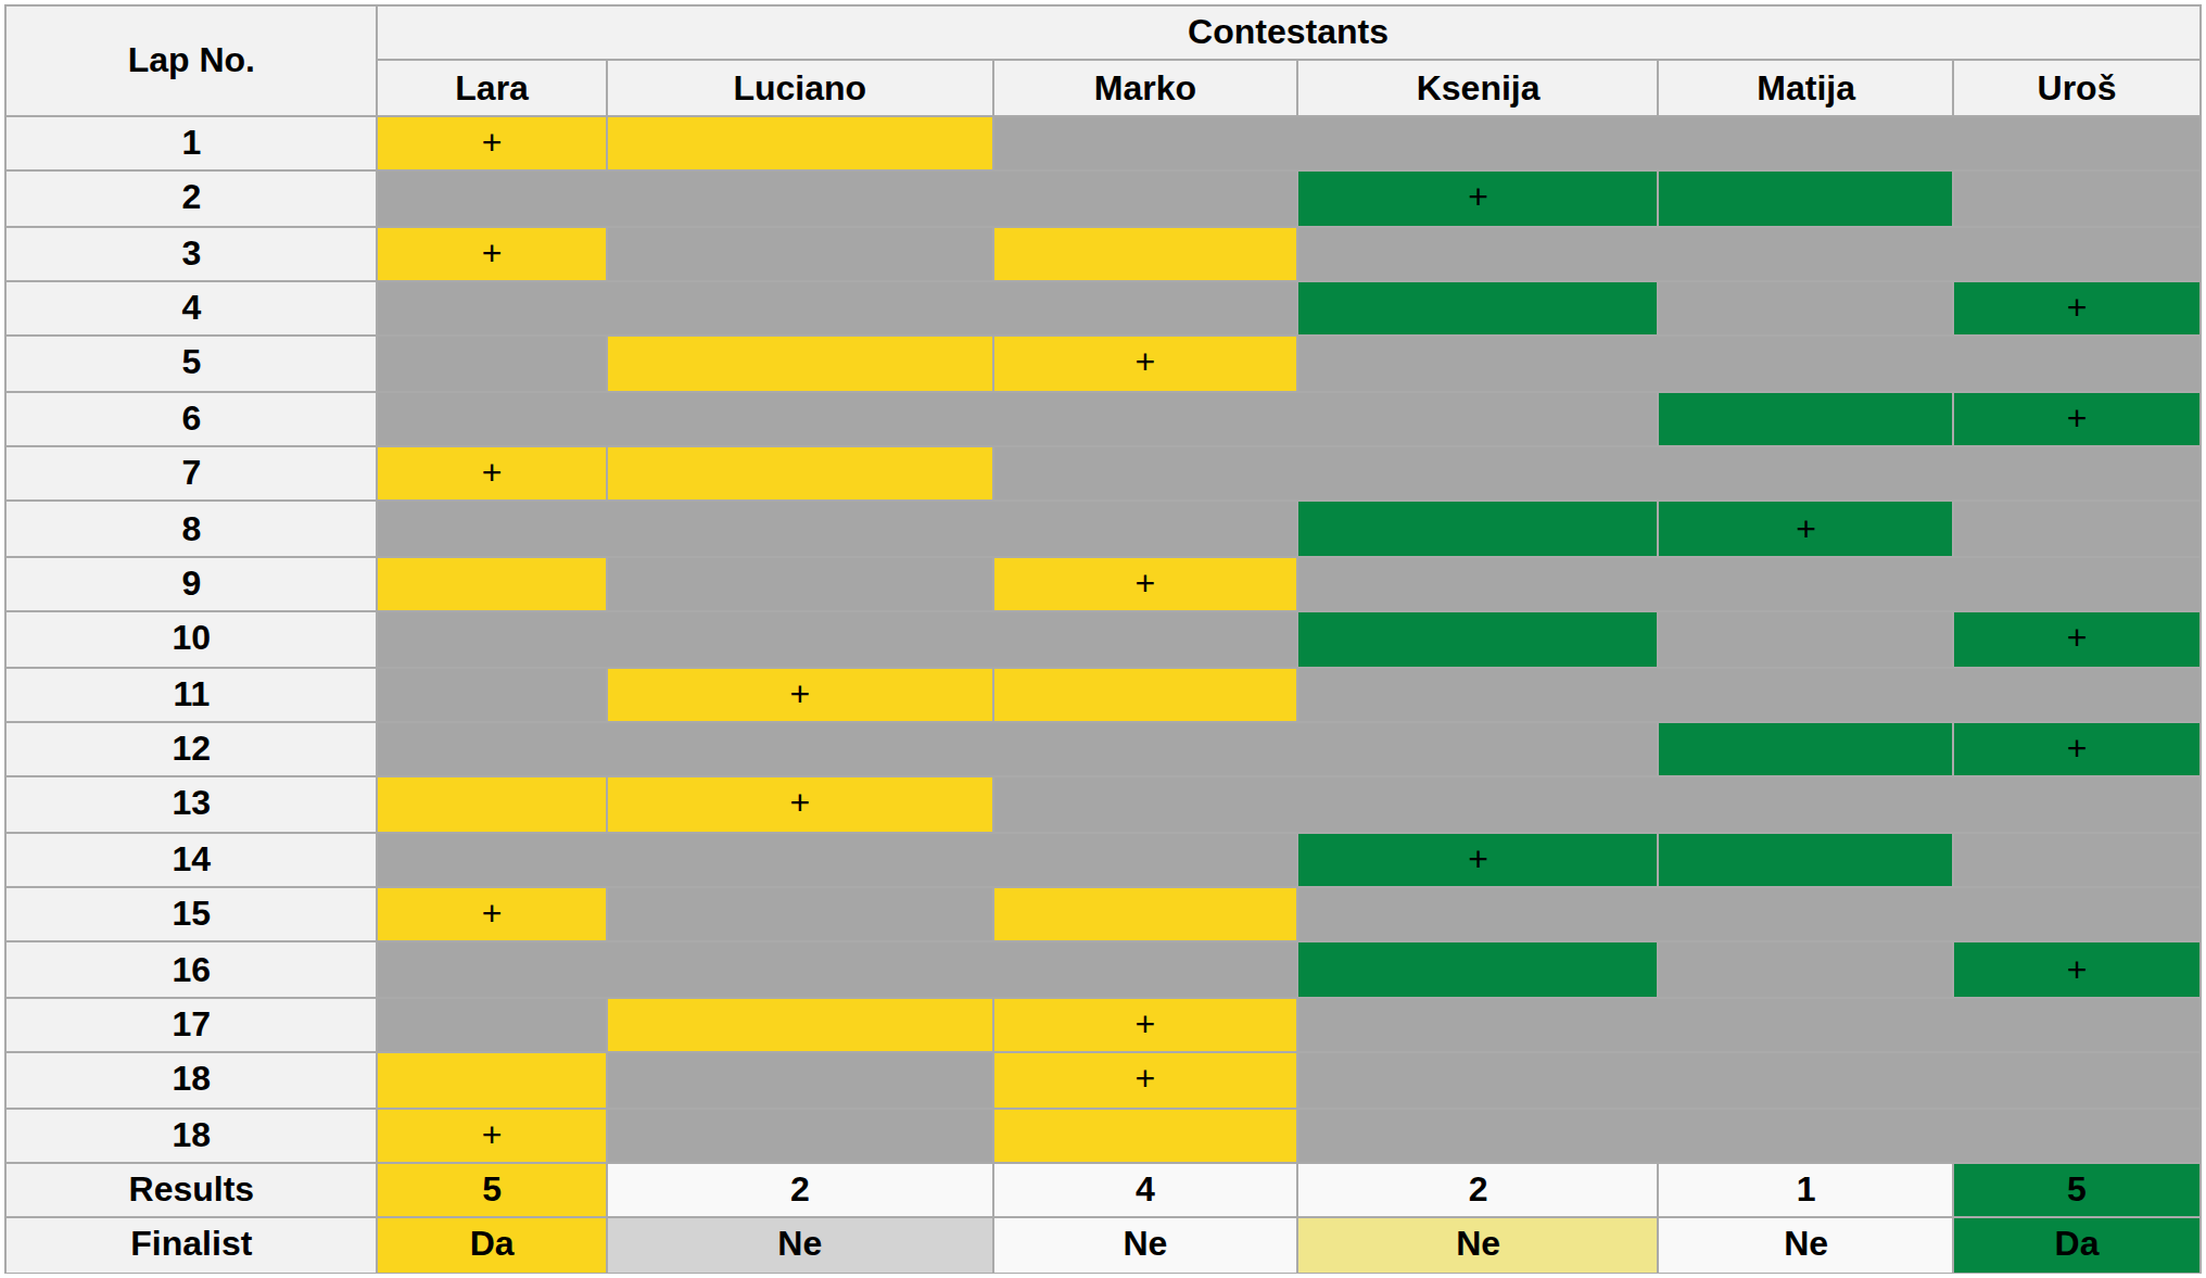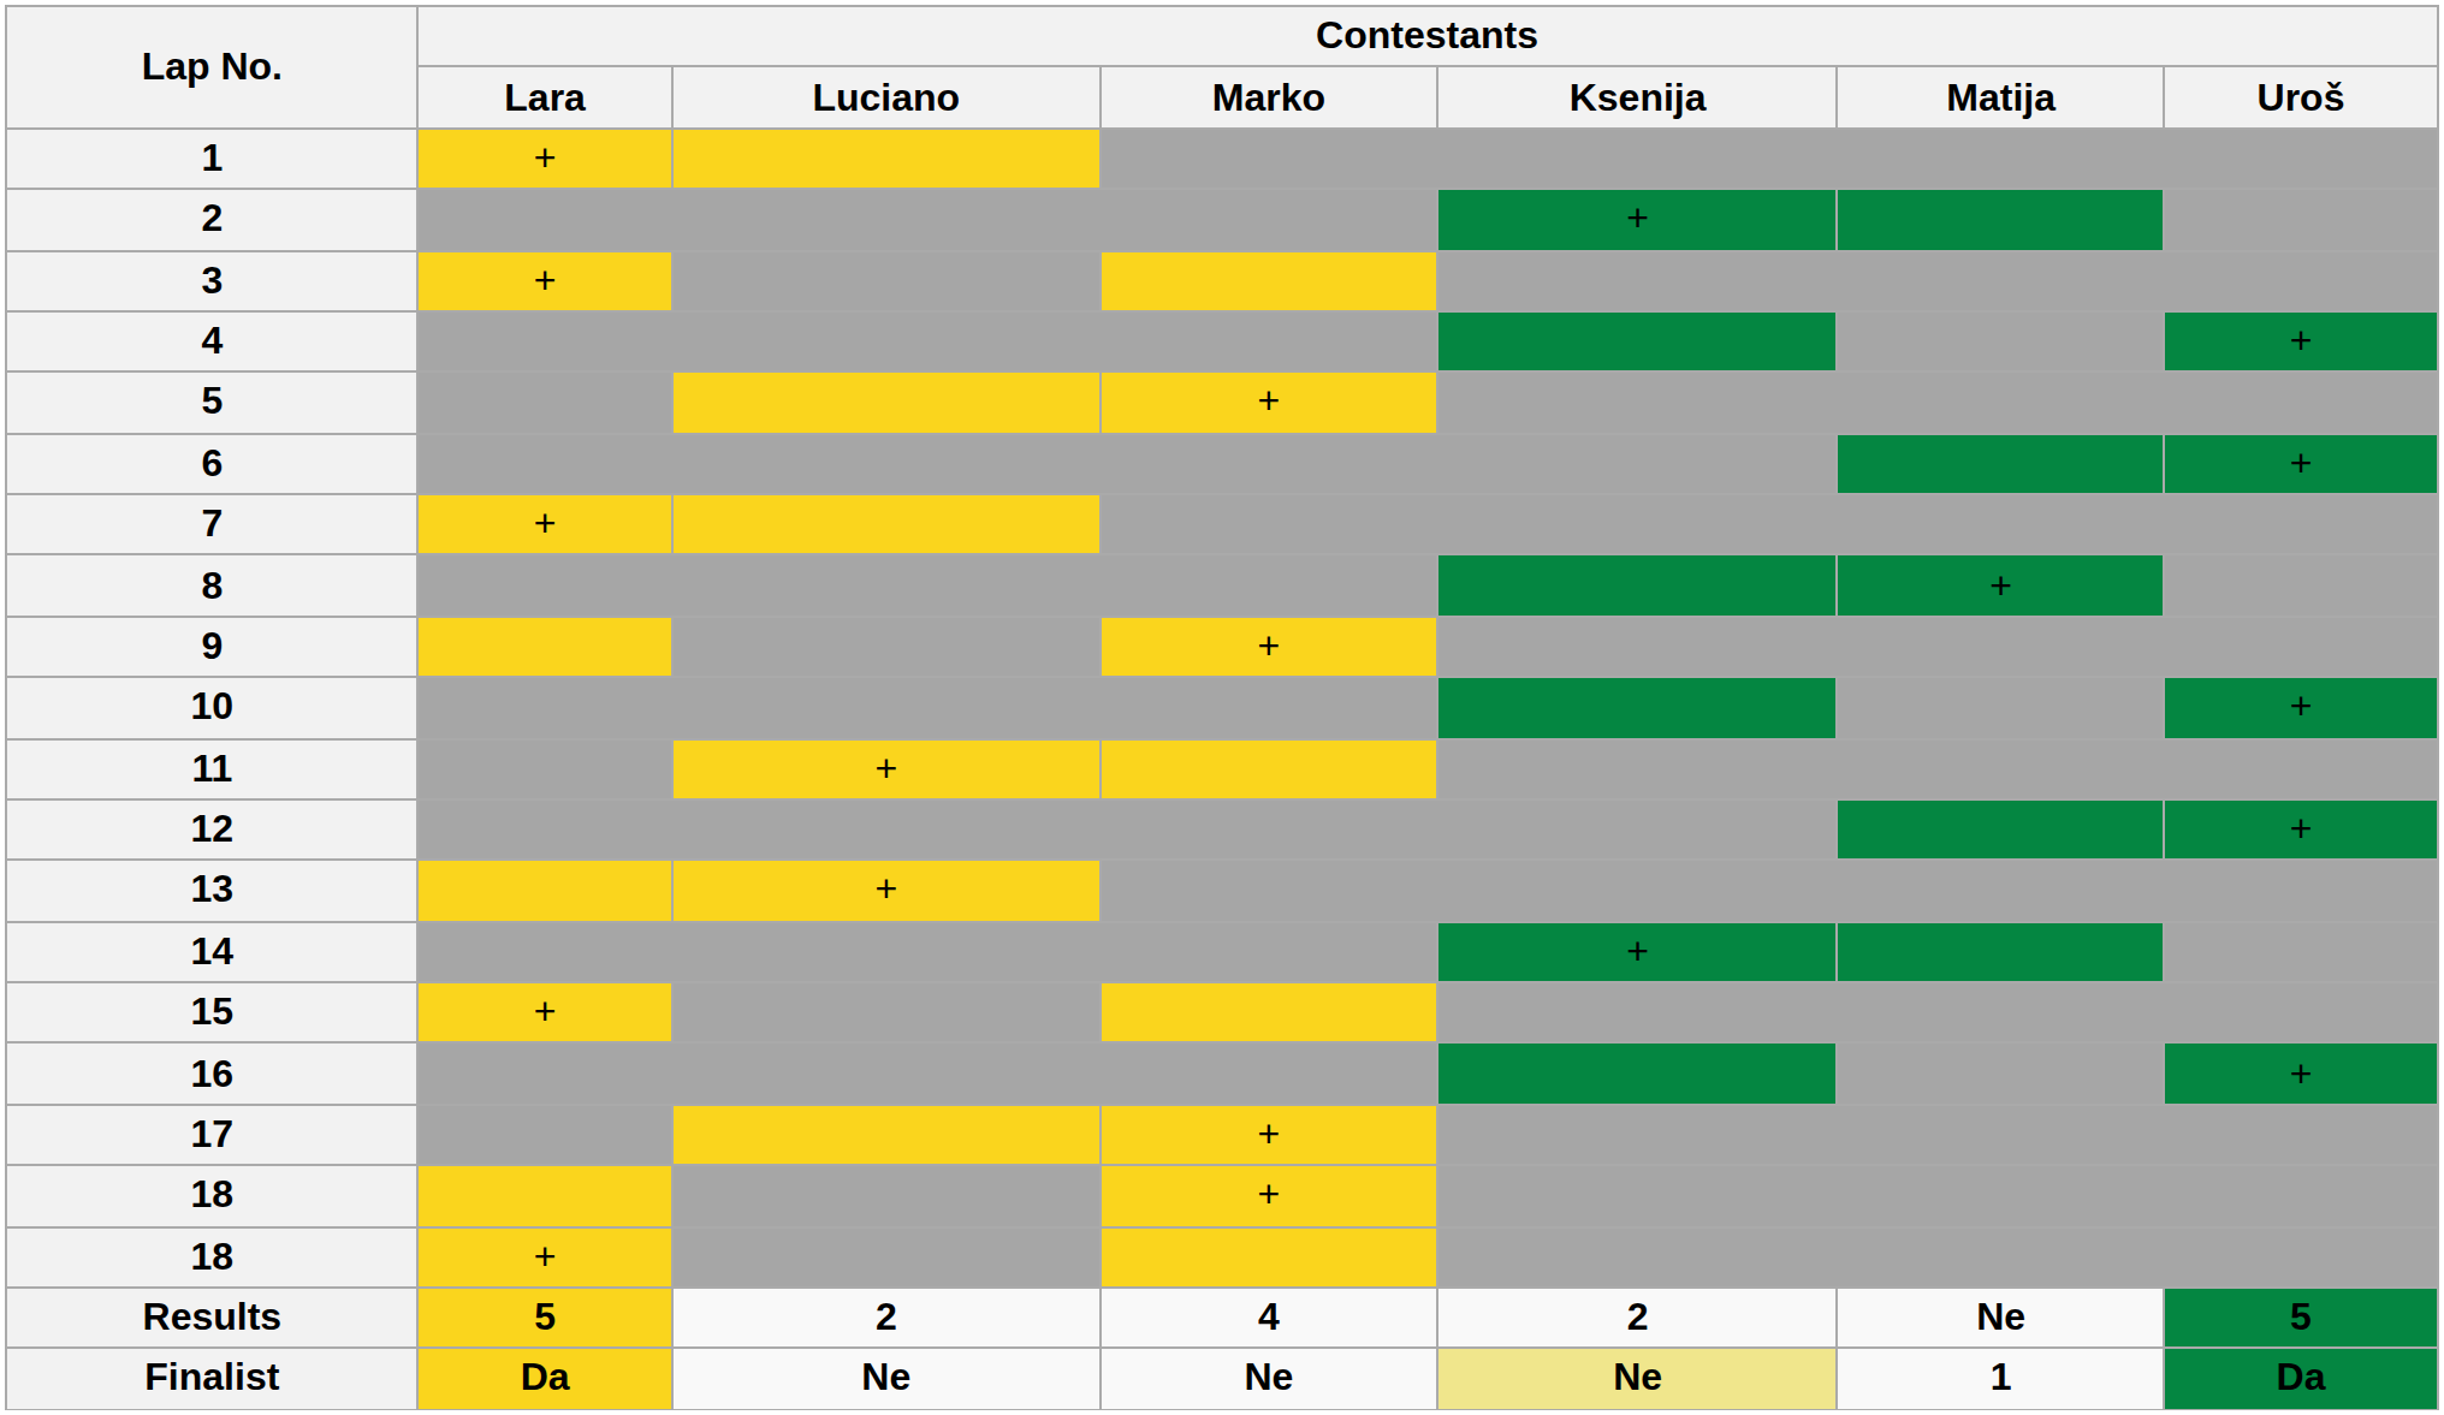Results | Contestants / Matija: 1 -> Ne
Finalist | Contestants / Luciano: lightgrey background -> no background
Finalist | Contestants / Matija: Ne -> 1
